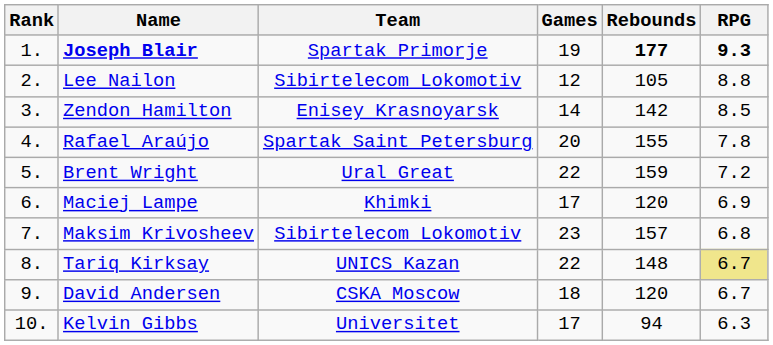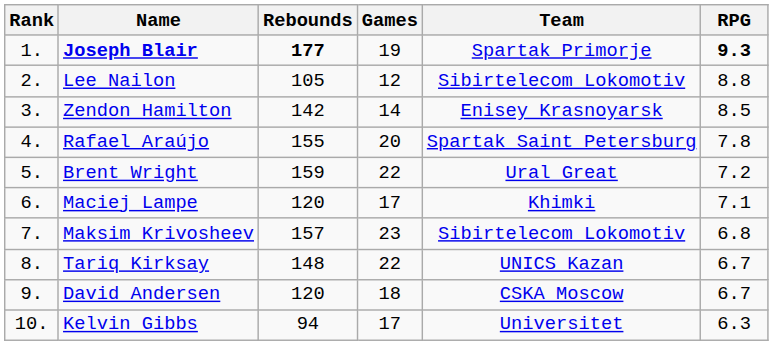columns swapped: Team <-> Rebounds
Maciej Lampe | RPG: 6.9 -> 7.1
Tariq Kirksay | RPG: khaki background -> no background
